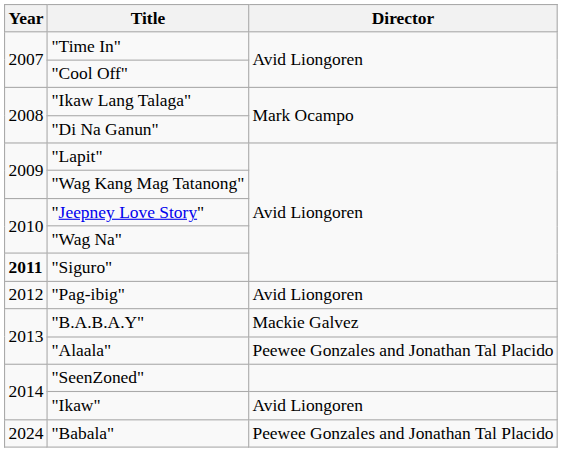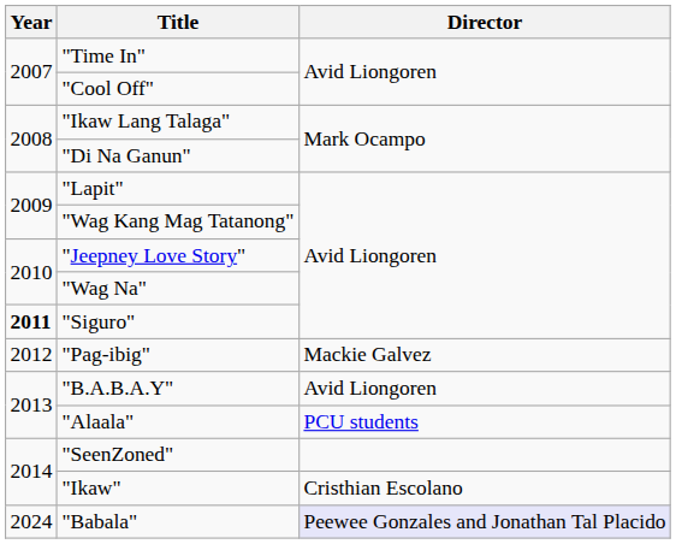"Pag-ibig" | Director: Avid Liongoren -> Mackie Galvez
"B.A.B.A.Y" | Director: Mackie Galvez -> Avid Liongoren
"Alaala" | Director: Peewee Gonzales and Jonathan Tal Placido -> PCU students
"Ikaw" | Director: Avid Liongoren -> Cristhian Escolano
"Babala" | Director: no background -> lavender background
